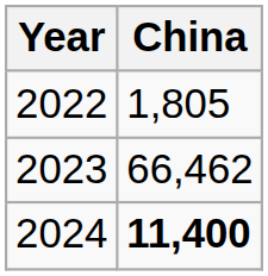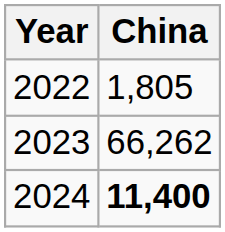2023 | China: 66,462 -> 66,262
